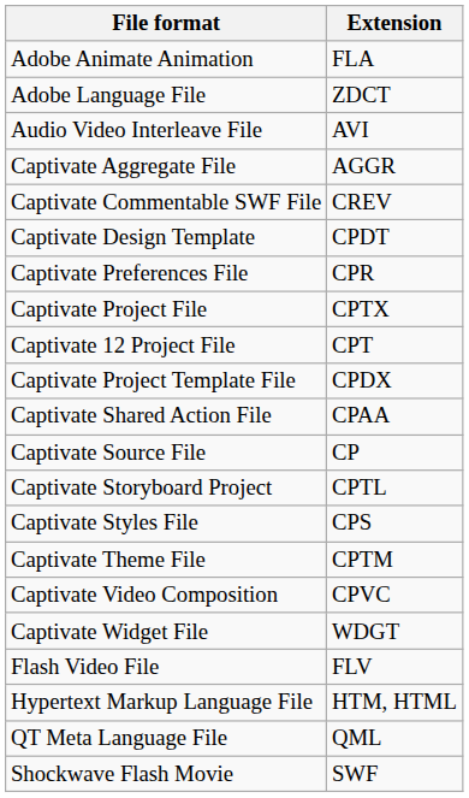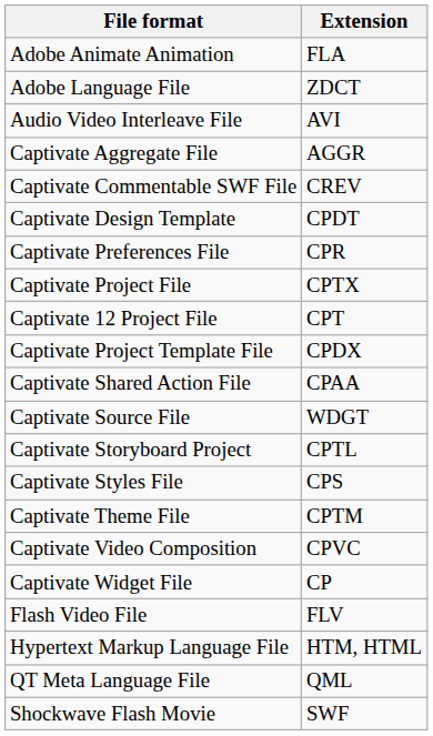Captivate Source File | Extension: CP -> WDGT
Captivate Widget File | Extension: WDGT -> CP
